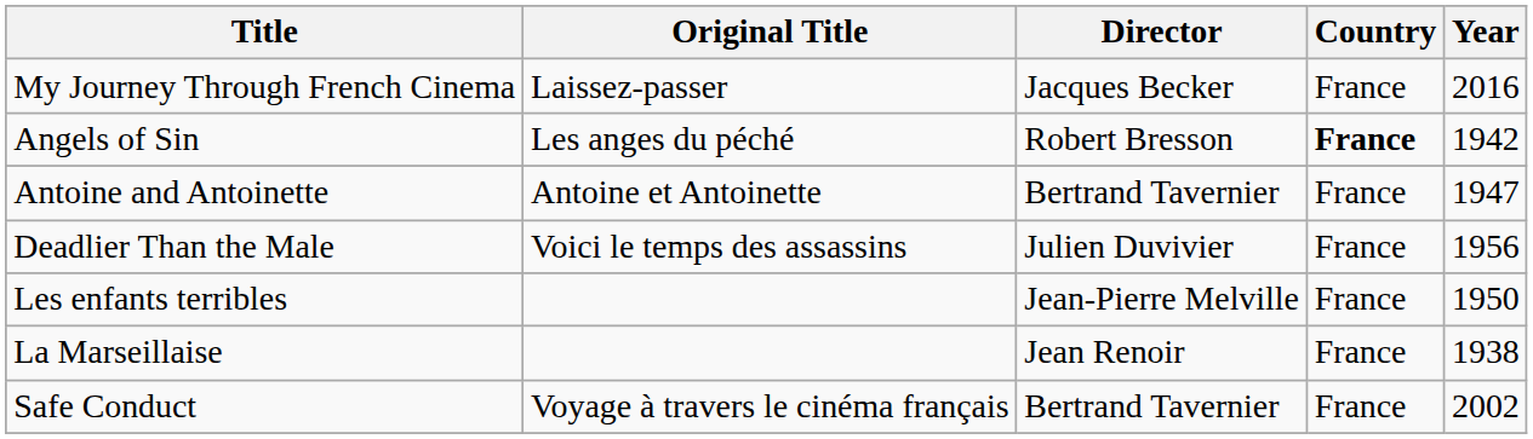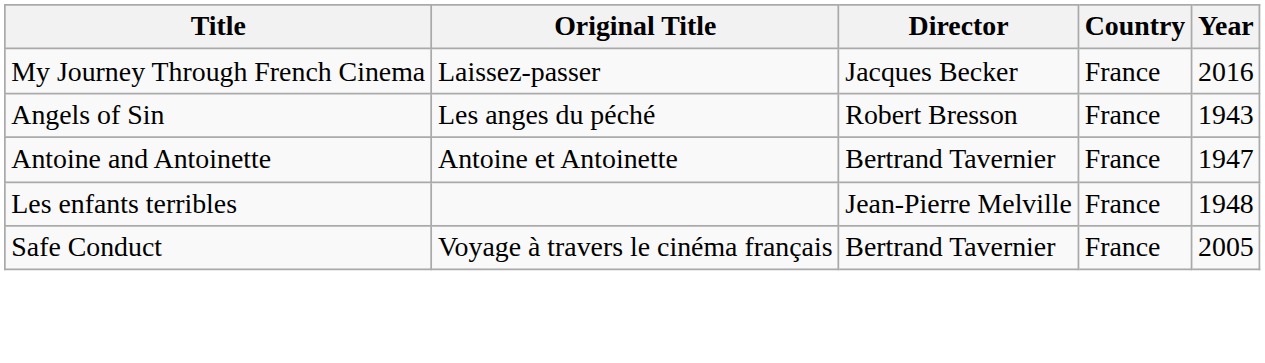Angels of Sin | Country: bold -> normal
Angels of Sin | Year: 1942 -> 1943
- row: Deadlier Than the Male | Voici le temps des assassins | Julien Duvivier | France | 1956
Les enfants terribles | Year: 1950 -> 1948
- row: La Marseillaise | Jean Renoir | France | 1938
Safe Conduct | Year: 2002 -> 2005
